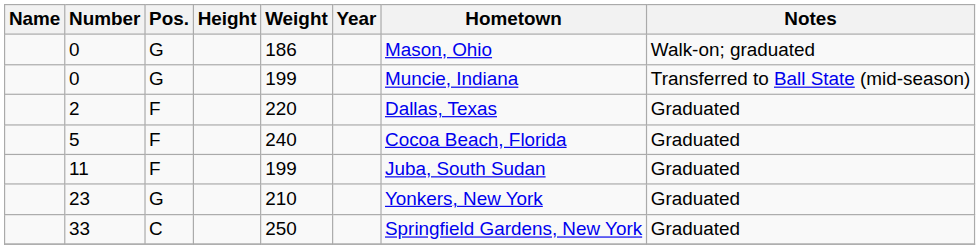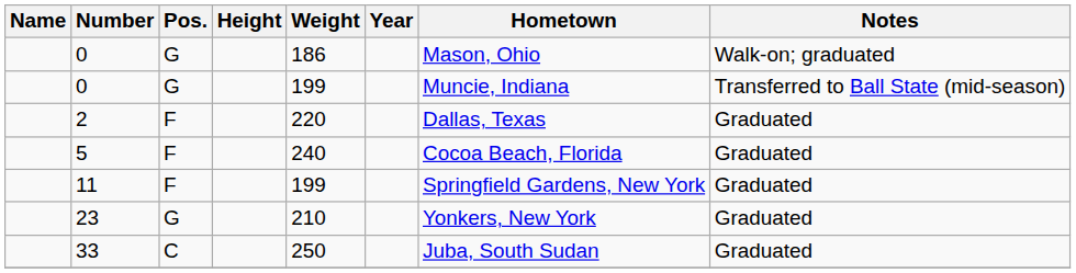11 | Hometown: Juba, South Sudan -> Springfield Gardens, New York
33 | Hometown: Springfield Gardens, New York -> Juba, South Sudan
